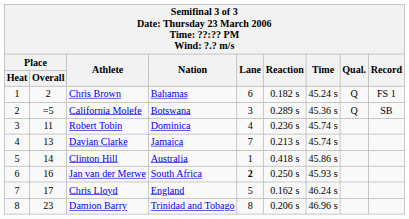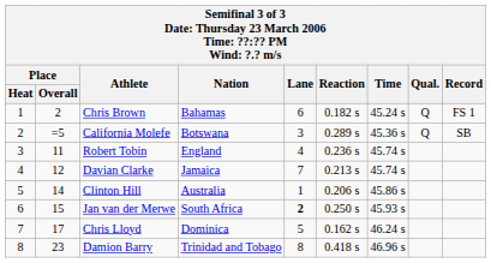Robert Tobin | Nation: Dominica -> England
Davian Clarke | Place / Overall: 13 -> 12
Clinton Hill | Reaction: 0.418 s -> 0.206 s
Jan van der Merwe | Place / Overall: 16 -> 15
Chris Lloyd | Nation: England -> Dominica
Damion Barry | Reaction: 0.206 s -> 0.418 s
